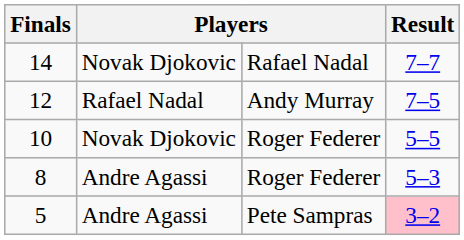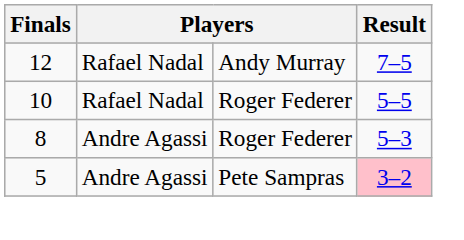- row: 14 | Novak Djokovic | Rafael Nadal | 7–7
10 | column 2: Novak Djokovic -> Rafael Nadal
